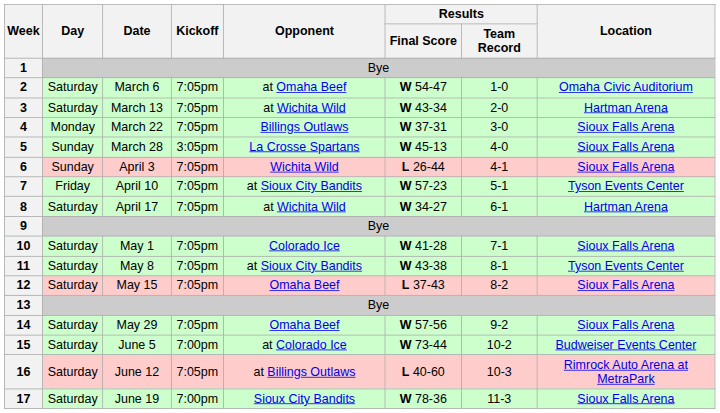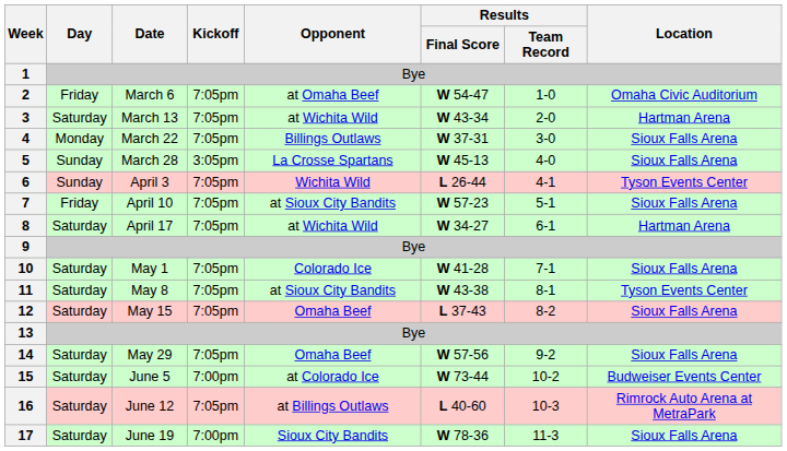2 | Day: Saturday -> Friday
6 | Location: Sioux Falls Arena -> Tyson Events Center
7 | Location: Tyson Events Center -> Sioux Falls Arena
